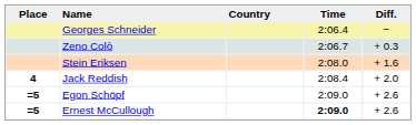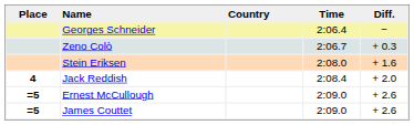- row: =5 | Egon Schöpf | 2:09.0 | + 2.6
Ernest McCullough | Time: bold -> normal
+ row: =5 | James Couttet | 2:09.0 | + 2.6
